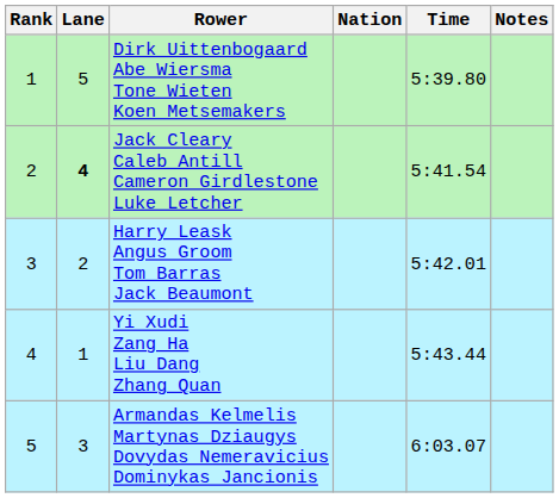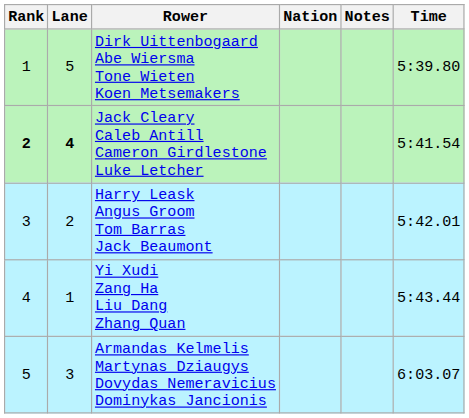columns swapped: Time <-> Notes
Jack Cleary Caleb Antill Cameron Girdlestone Luke Letcher | Rank: normal -> bold
